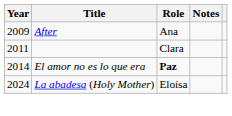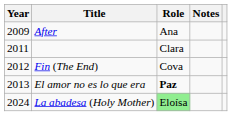+ row: 2012 | Fin (The End) | Cova
El amor no es lo que era | Year: 2014 -> 2013
La abadesa (Holy Mother) | Role: no background -> lightgreen background
